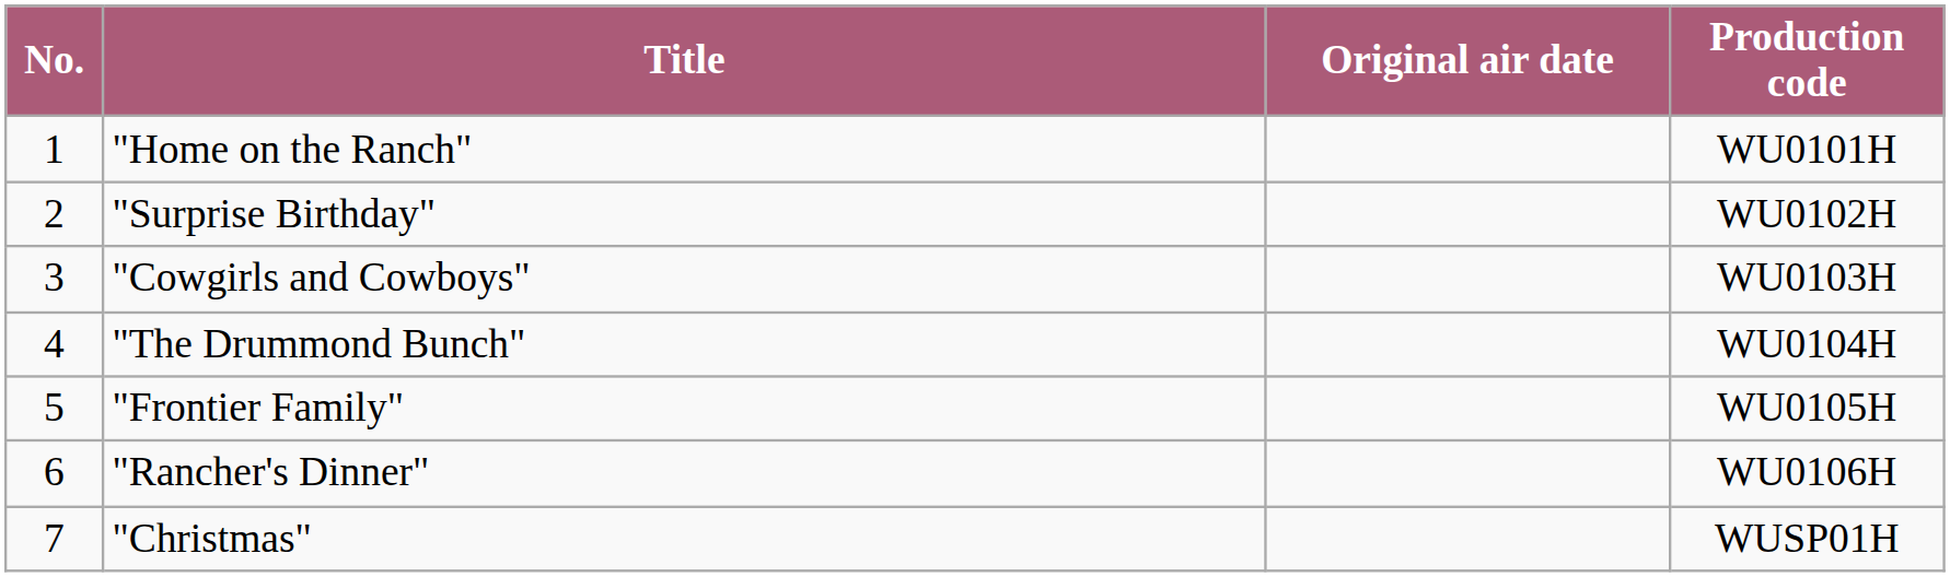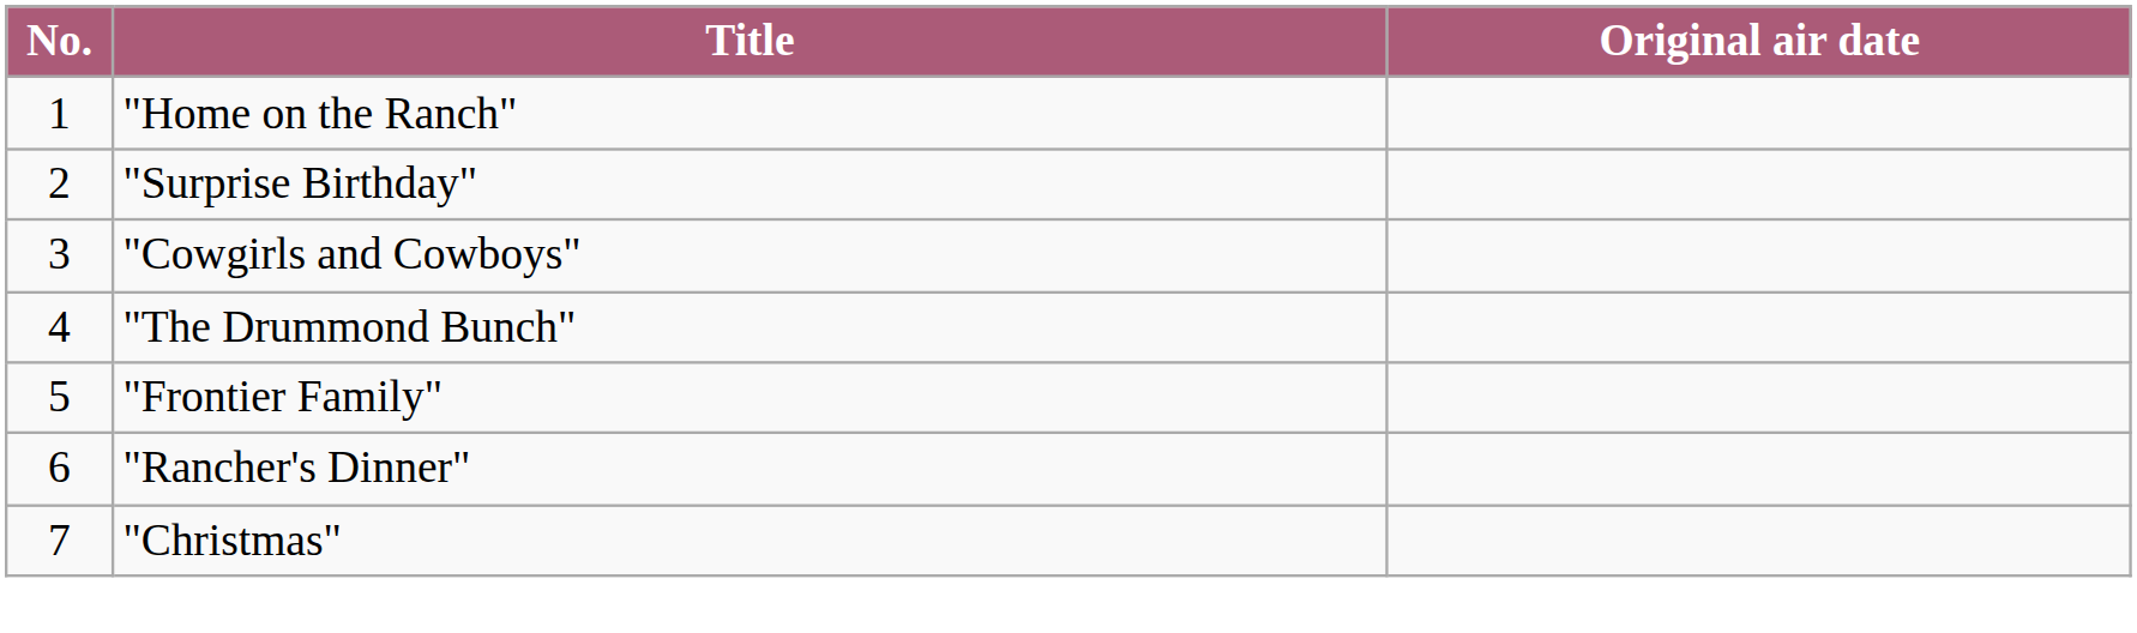- column: Production code | WU0101H | WU0102H | WU0103H | WU0104H | WU0105H | WU0106H | WUSP01H
